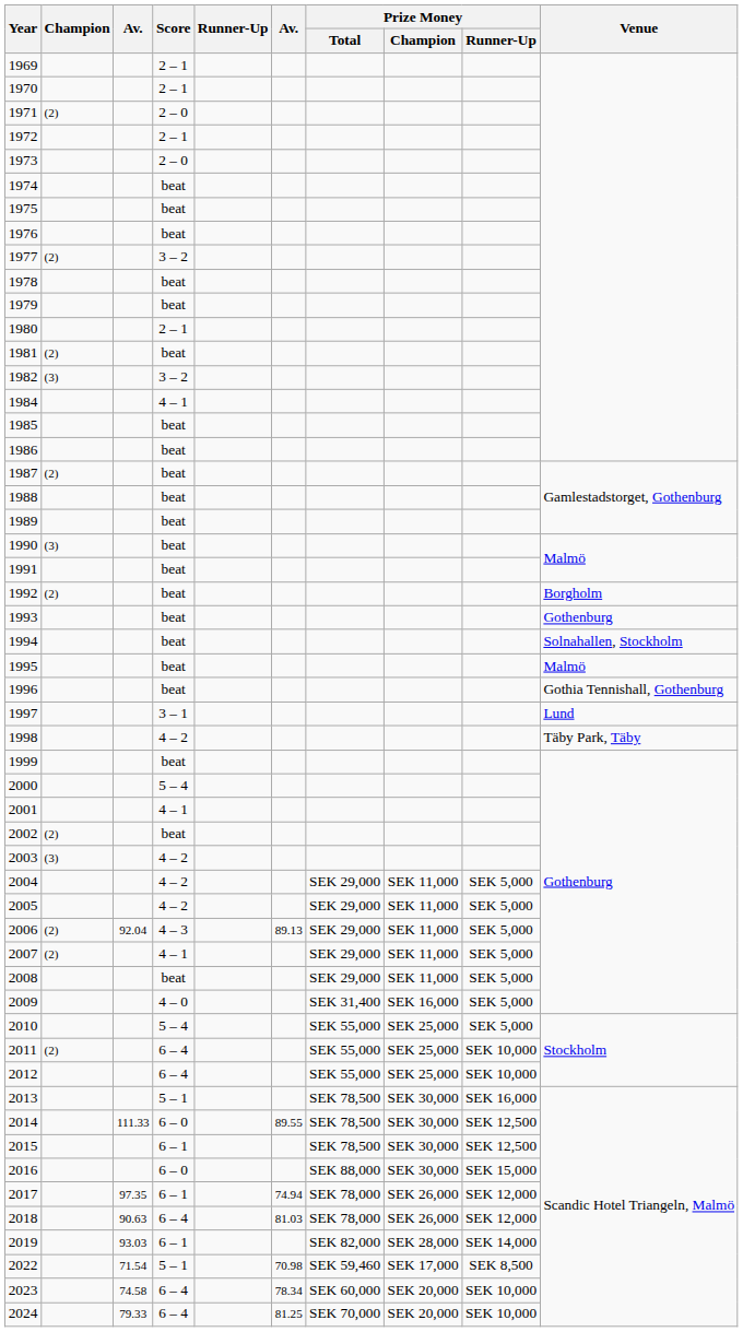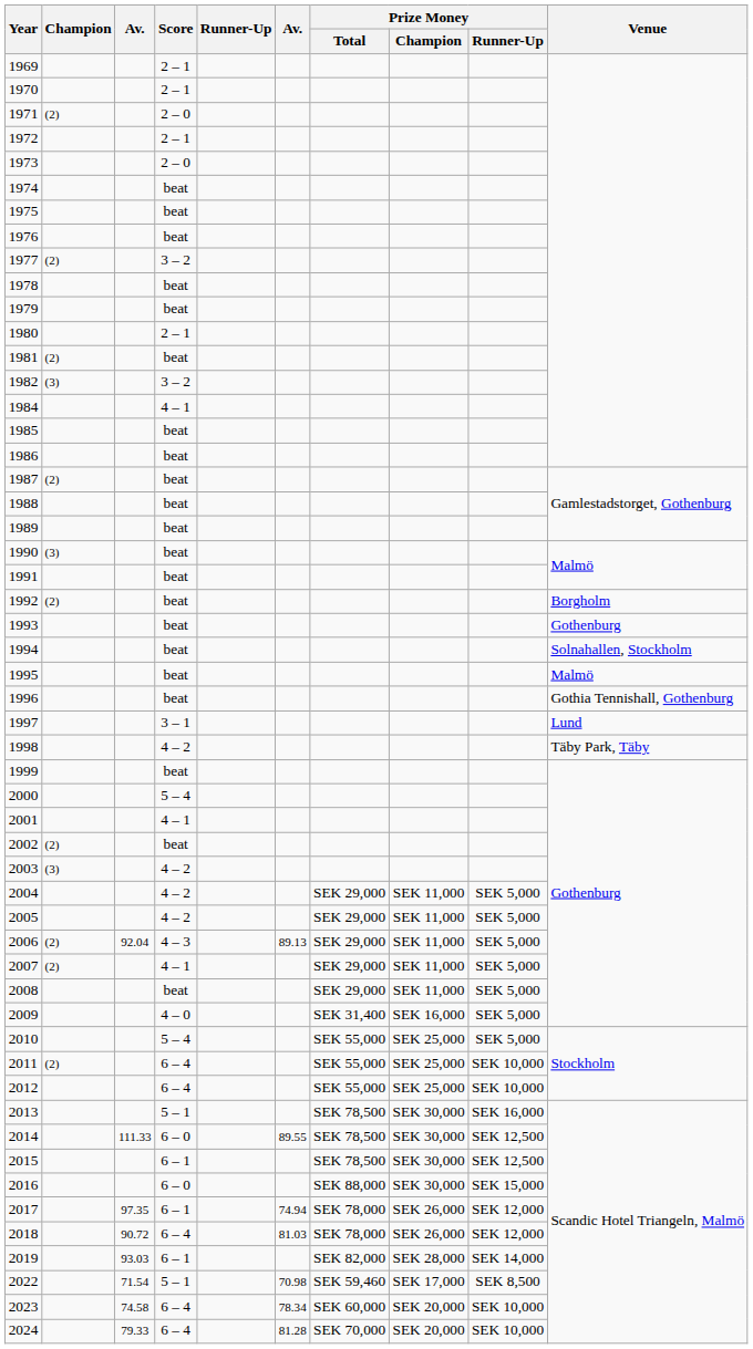2018 | column 3: 90.63 -> 90.72
2024 | column 6: 81.25 -> 81.28
